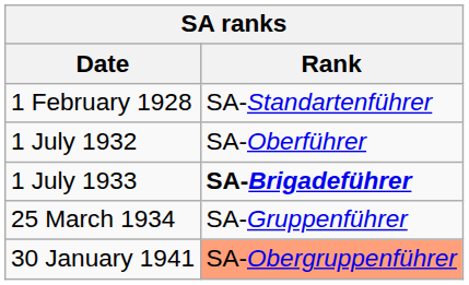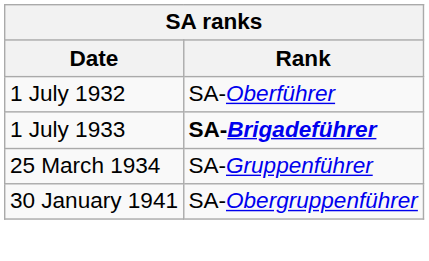- row: 1 February 1928 | SA-Standartenführer
30 January 1941 | Rank: lightsalmon background -> no background
